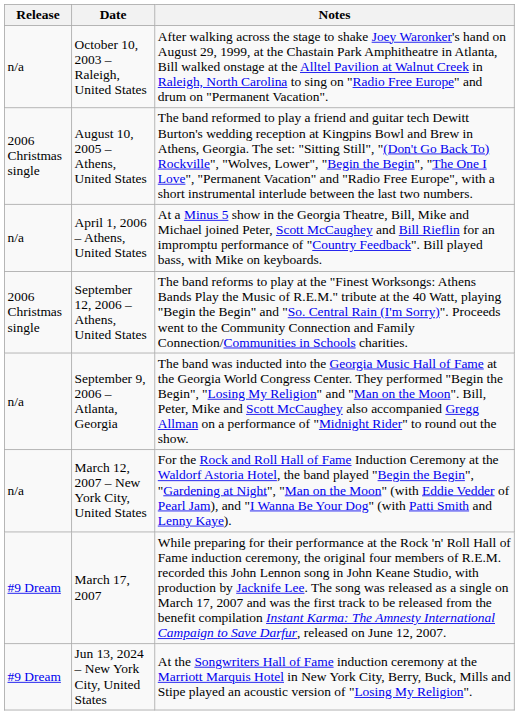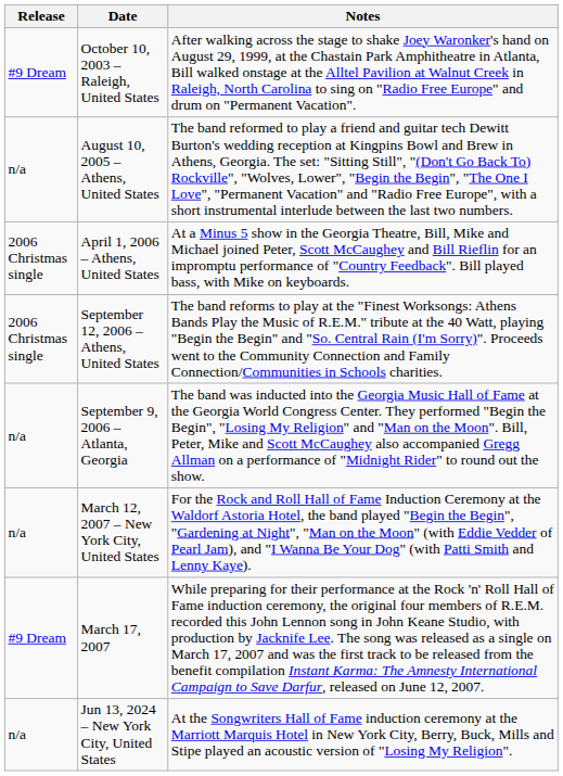October 10, 2003 – Raleigh, United States | Release: n/a -> #9 Dream
August 10, 2005 – Athens, United States | Release: 2006 Christmas single -> n/a
April 1, 2006 – Athens, United States | Release: n/a -> 2006 Christmas single
Jun 13, 2024 – New York City, United States | Release: #9 Dream -> n/a
